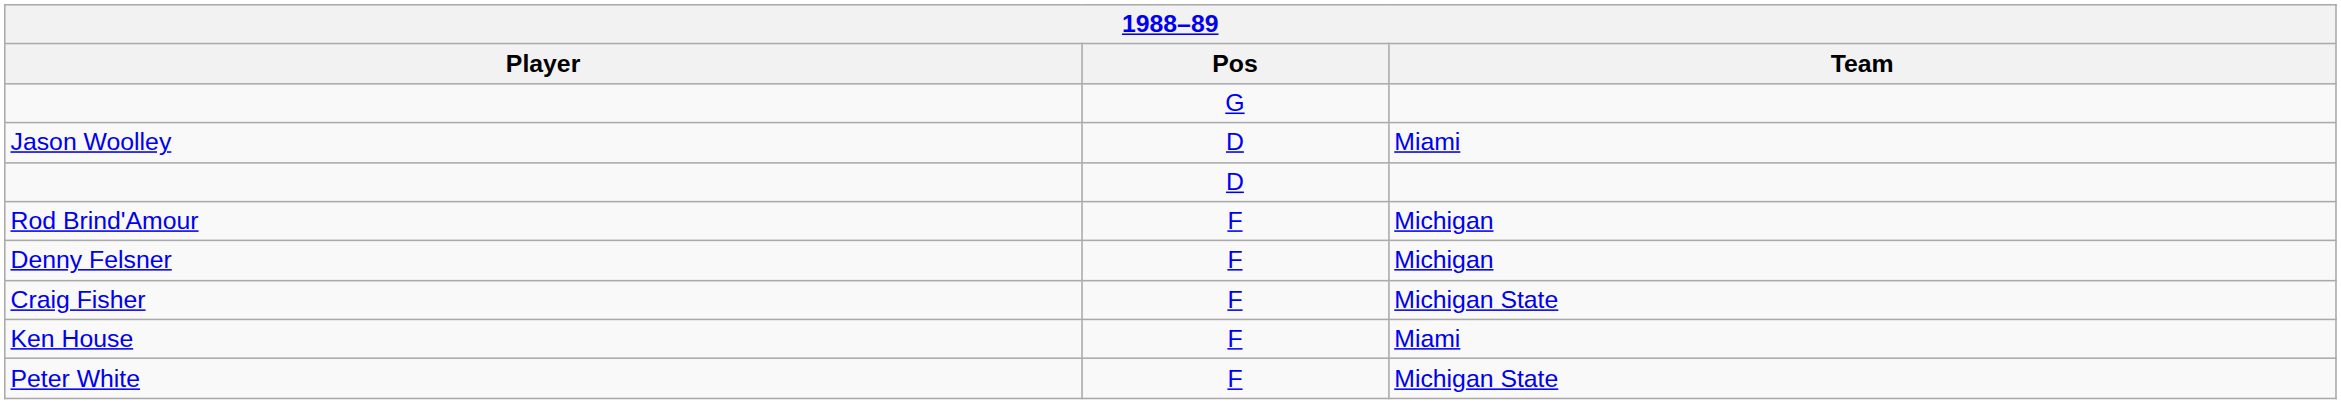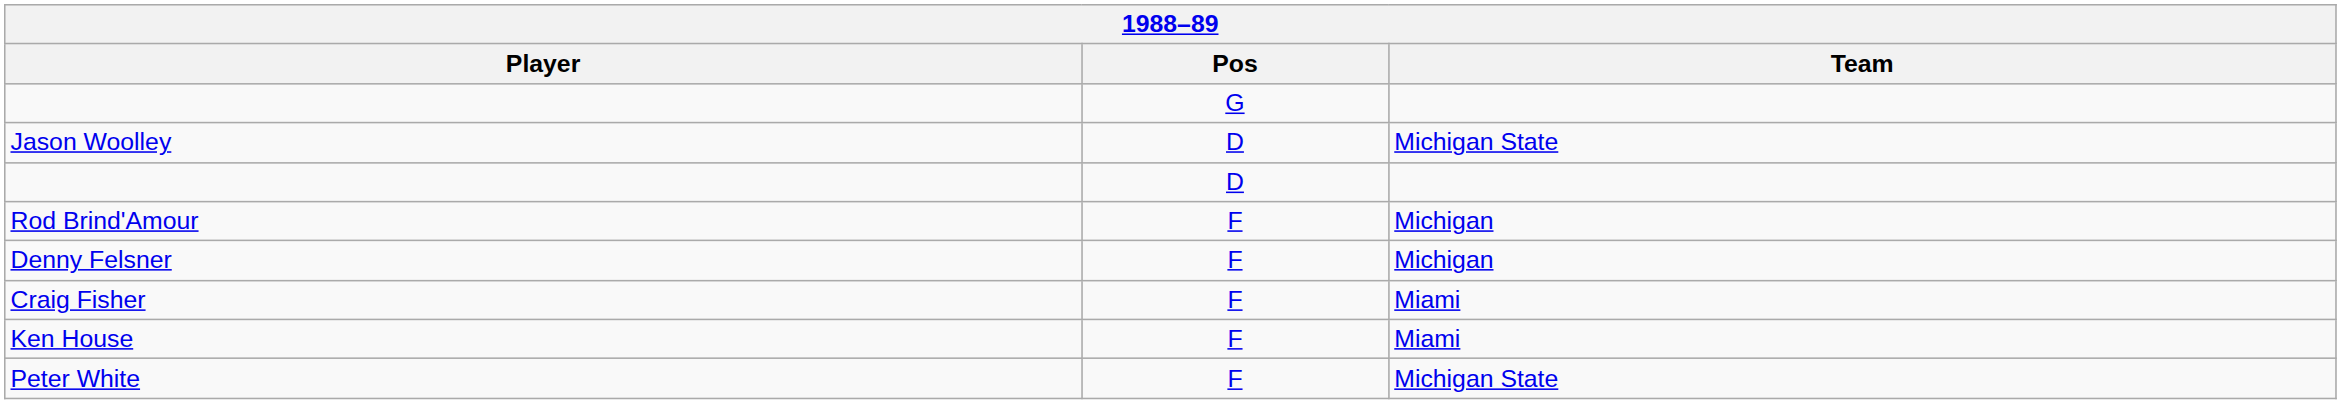Jason Woolley | Team: Miami -> Michigan State
Craig Fisher | Team: Michigan State -> Miami
